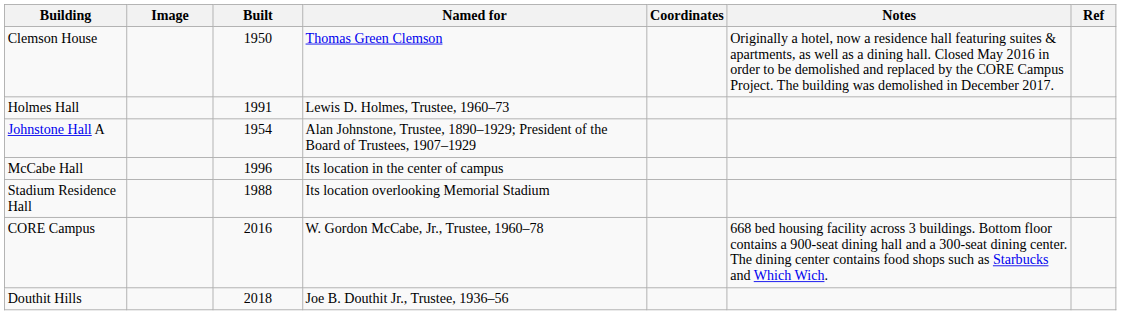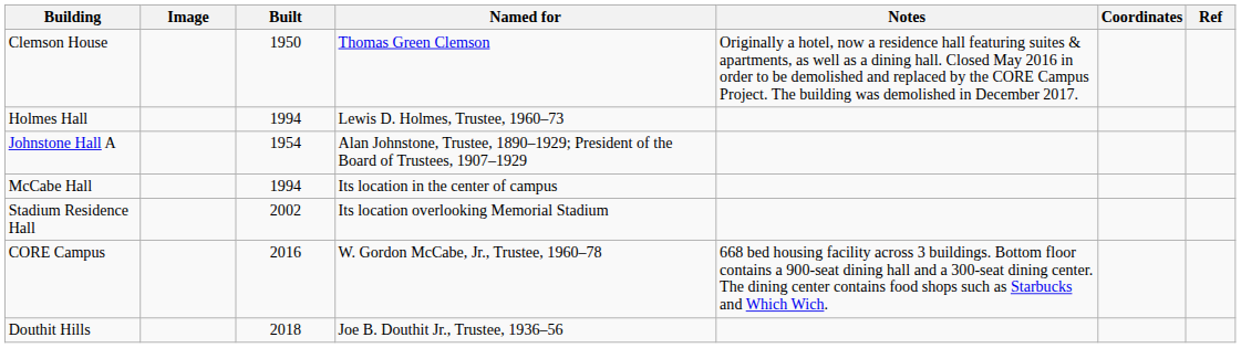columns swapped: Notes <-> Coordinates
Holmes Hall | Built: 1991 -> 1994
McCabe Hall | Built: 1996 -> 1994
Stadium Residence Hall | Built: 1988 -> 2002
